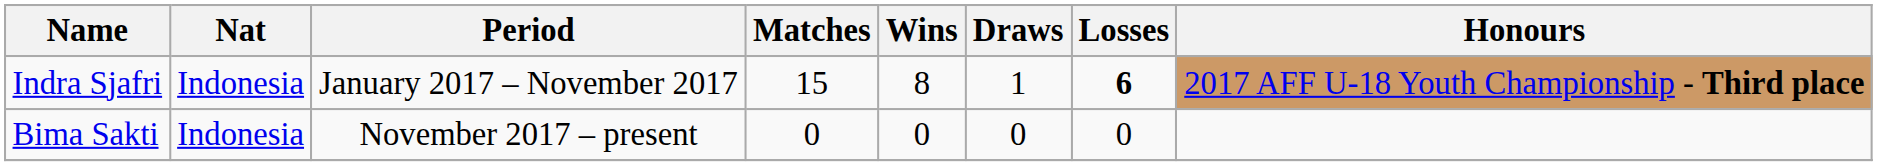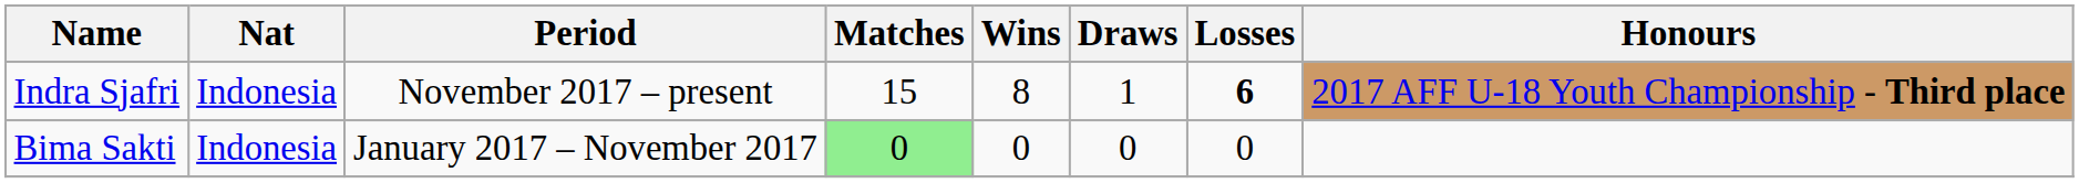Indra Sjafri | Period: January 2017 – November 2017 -> November 2017 – present
Bima Sakti | Period: November 2017 – present -> January 2017 – November 2017
Bima Sakti | Matches: no background -> lightgreen background
